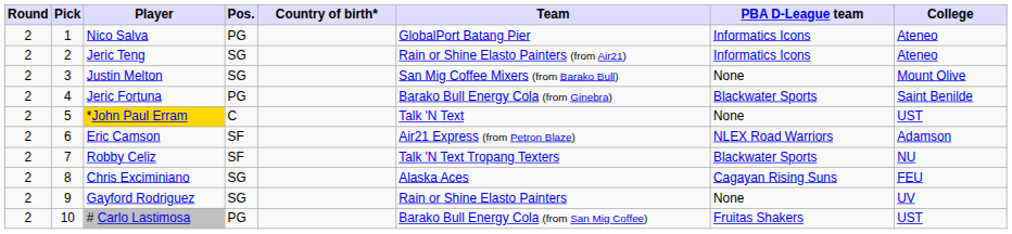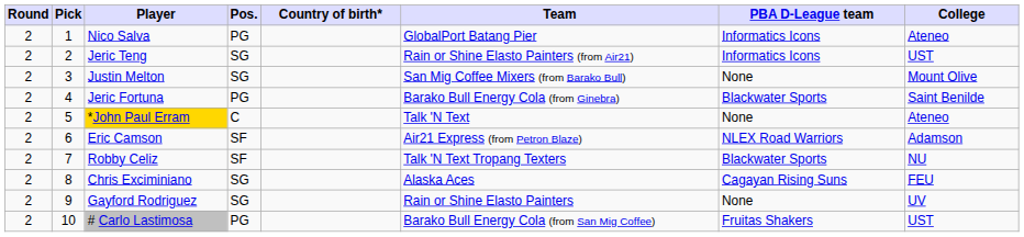Jeric Teng | College: Ateneo -> UST
*John Paul Erram | College: UST -> Ateneo
